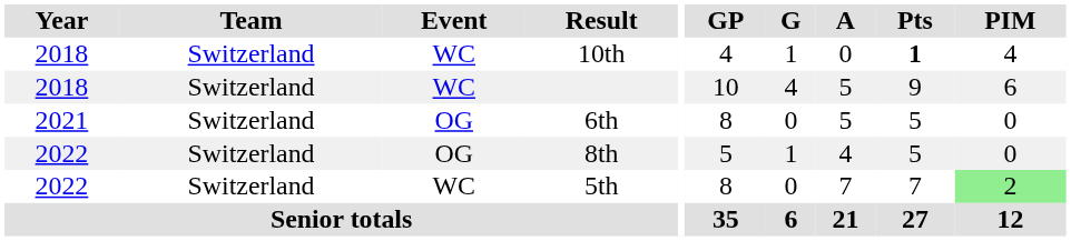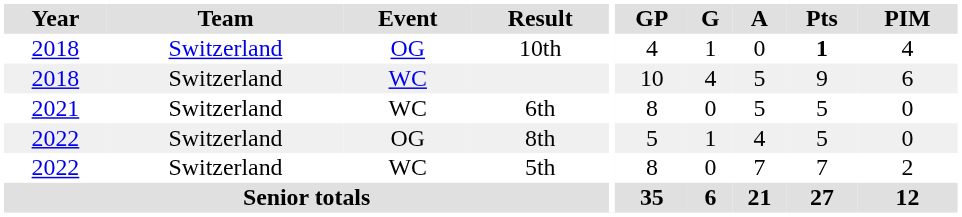10th | Event: WC -> OG
6th | Event: OG -> WC
5th | PIM: lightgreen background -> no background
